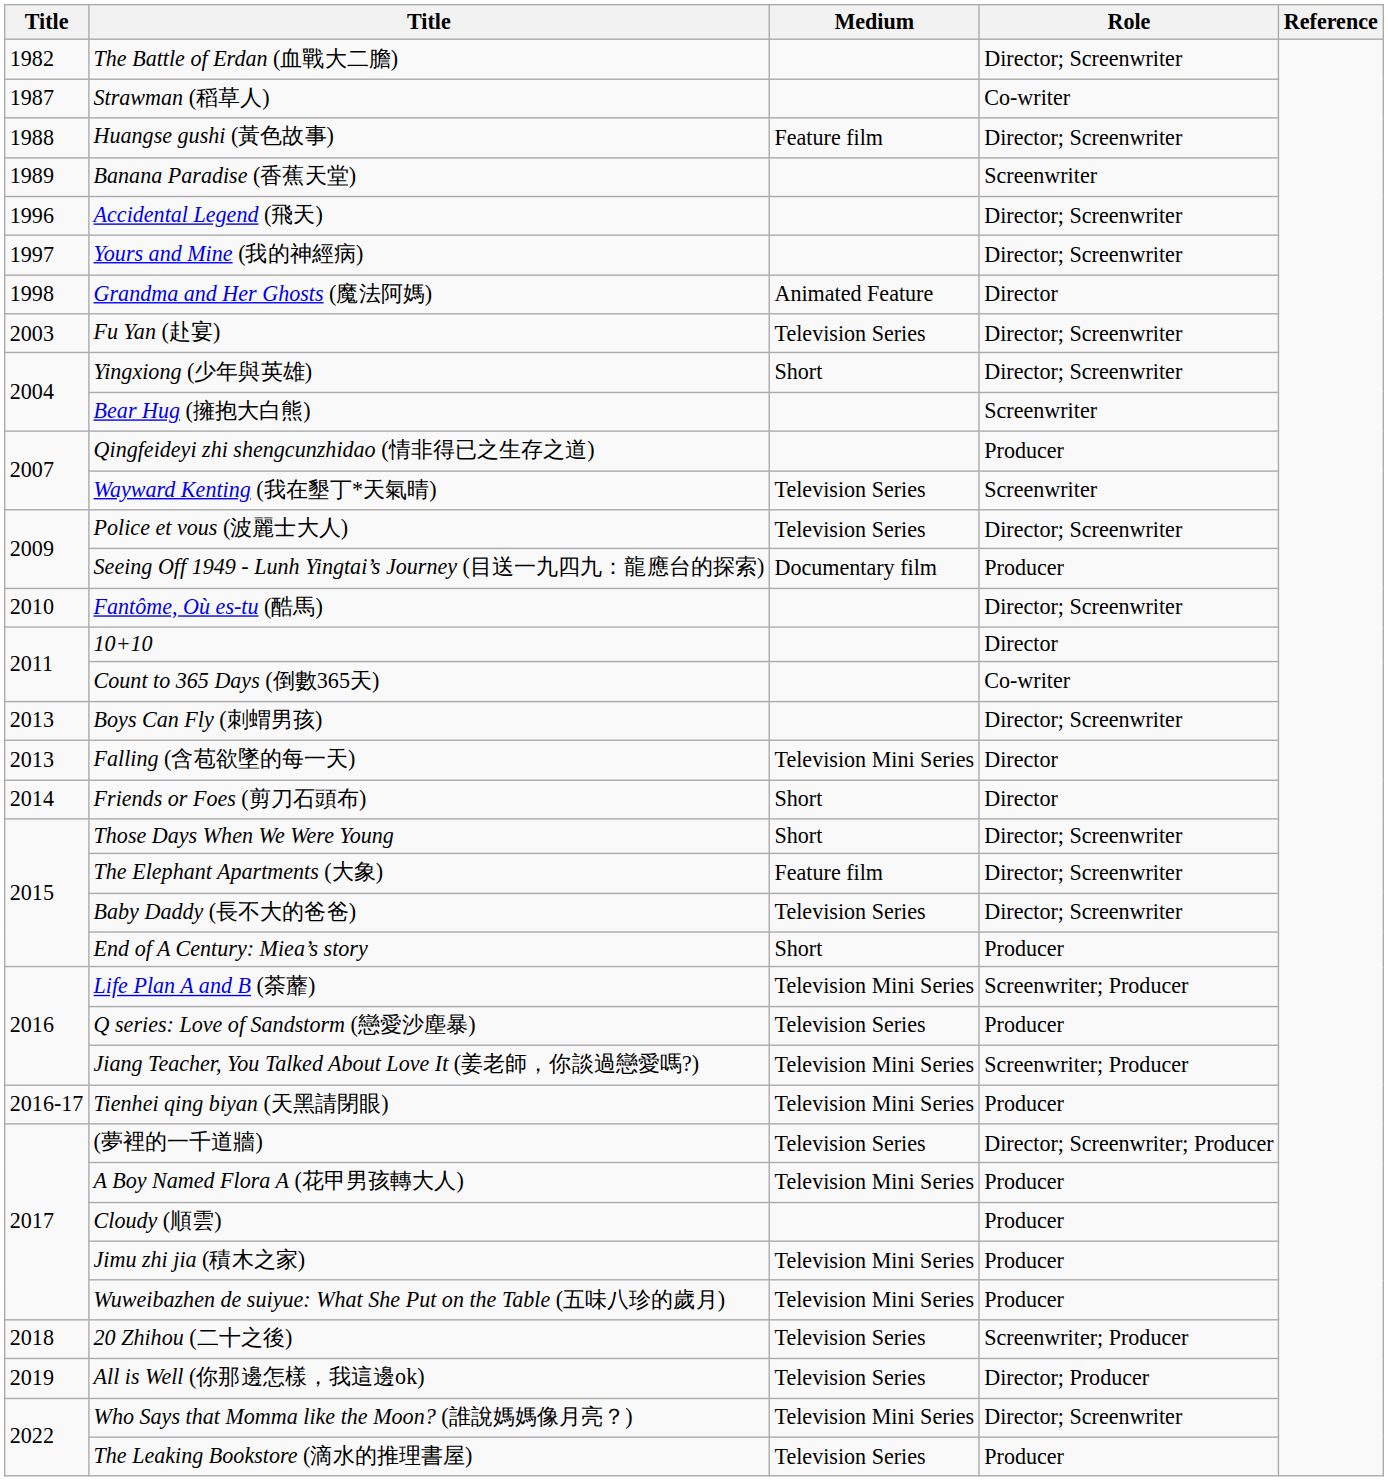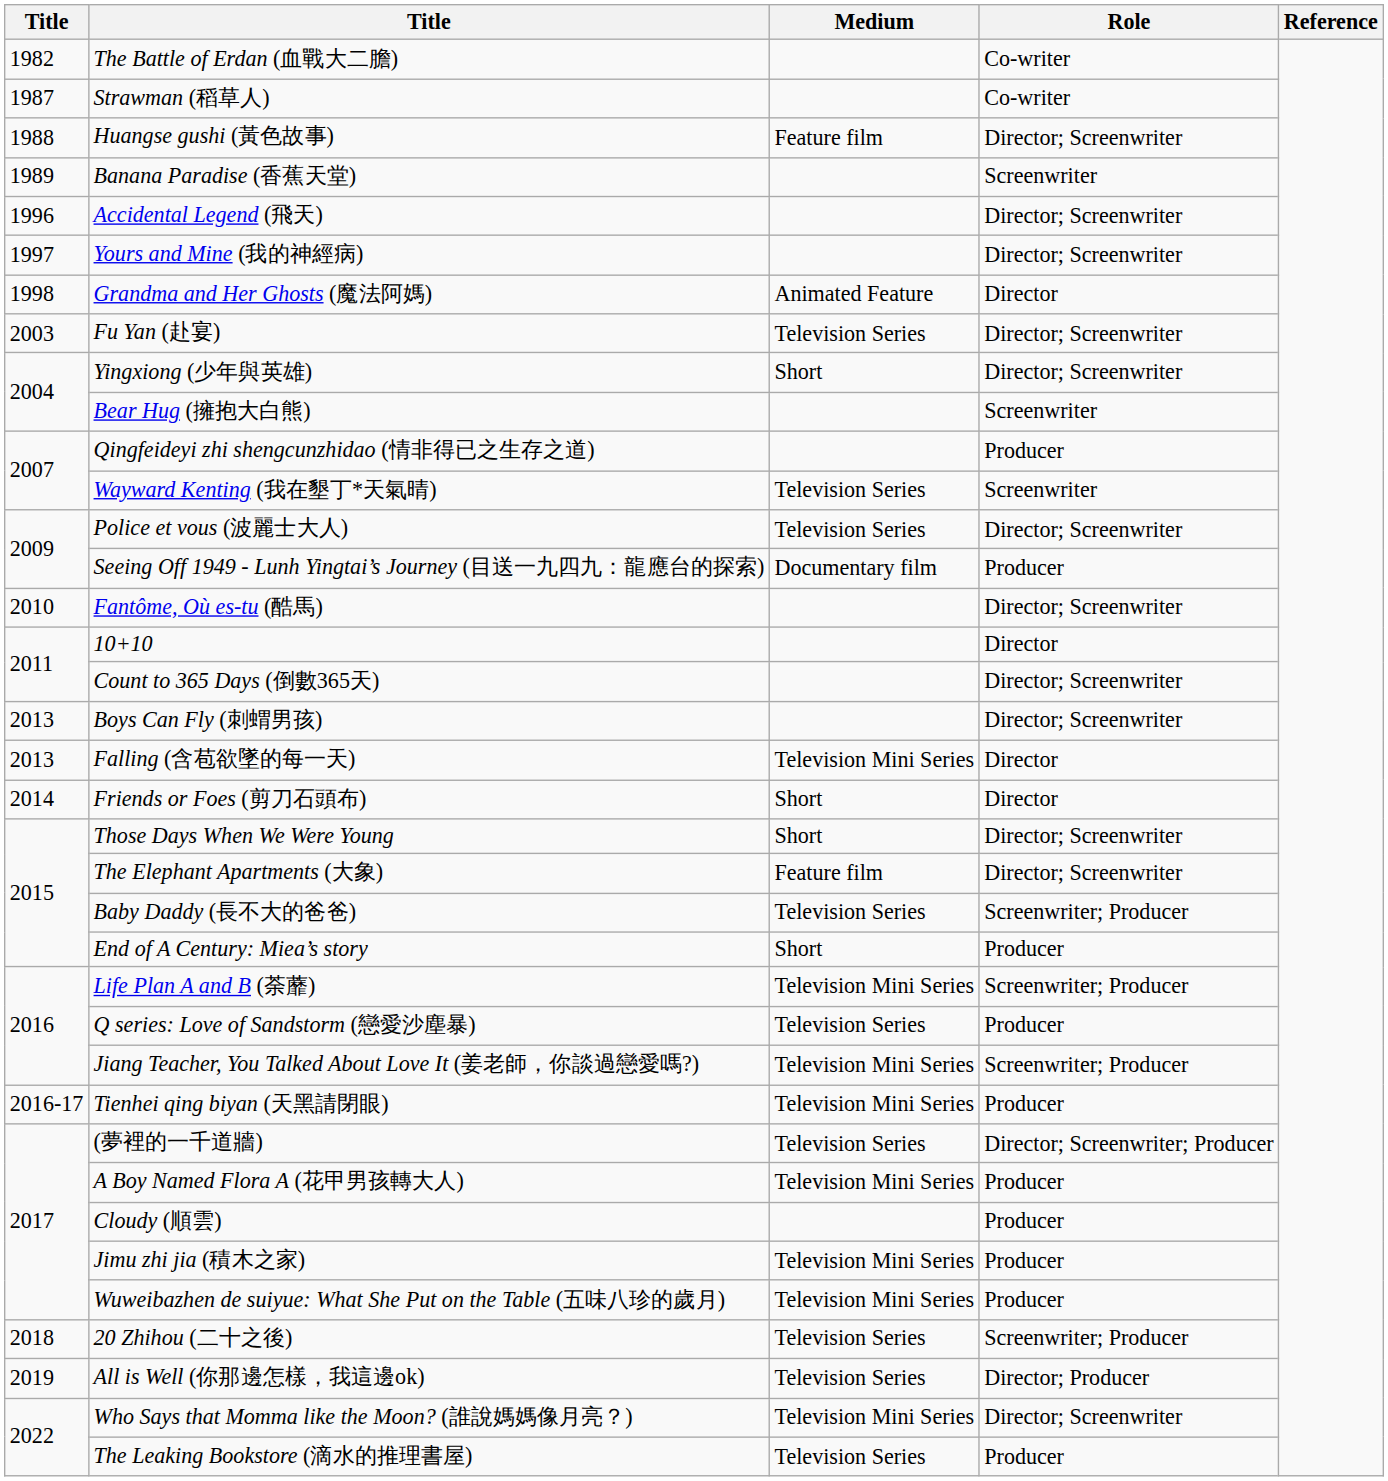The Battle of Erdan (血戰大二膽) | Role: Director; Screenwriter -> Co-writer
Count to 365 Days (倒數365天) | Role: Co-writer -> Director; Screenwriter
Baby Daddy (長不大的爸爸) | Role: Director; Screenwriter -> Screenwriter; Producer
